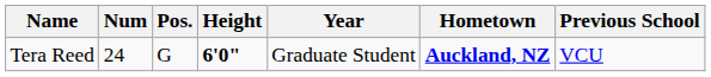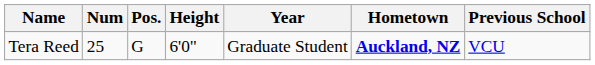Tera Reed | Num: 24 -> 25
Tera Reed | Height: bold -> normal
